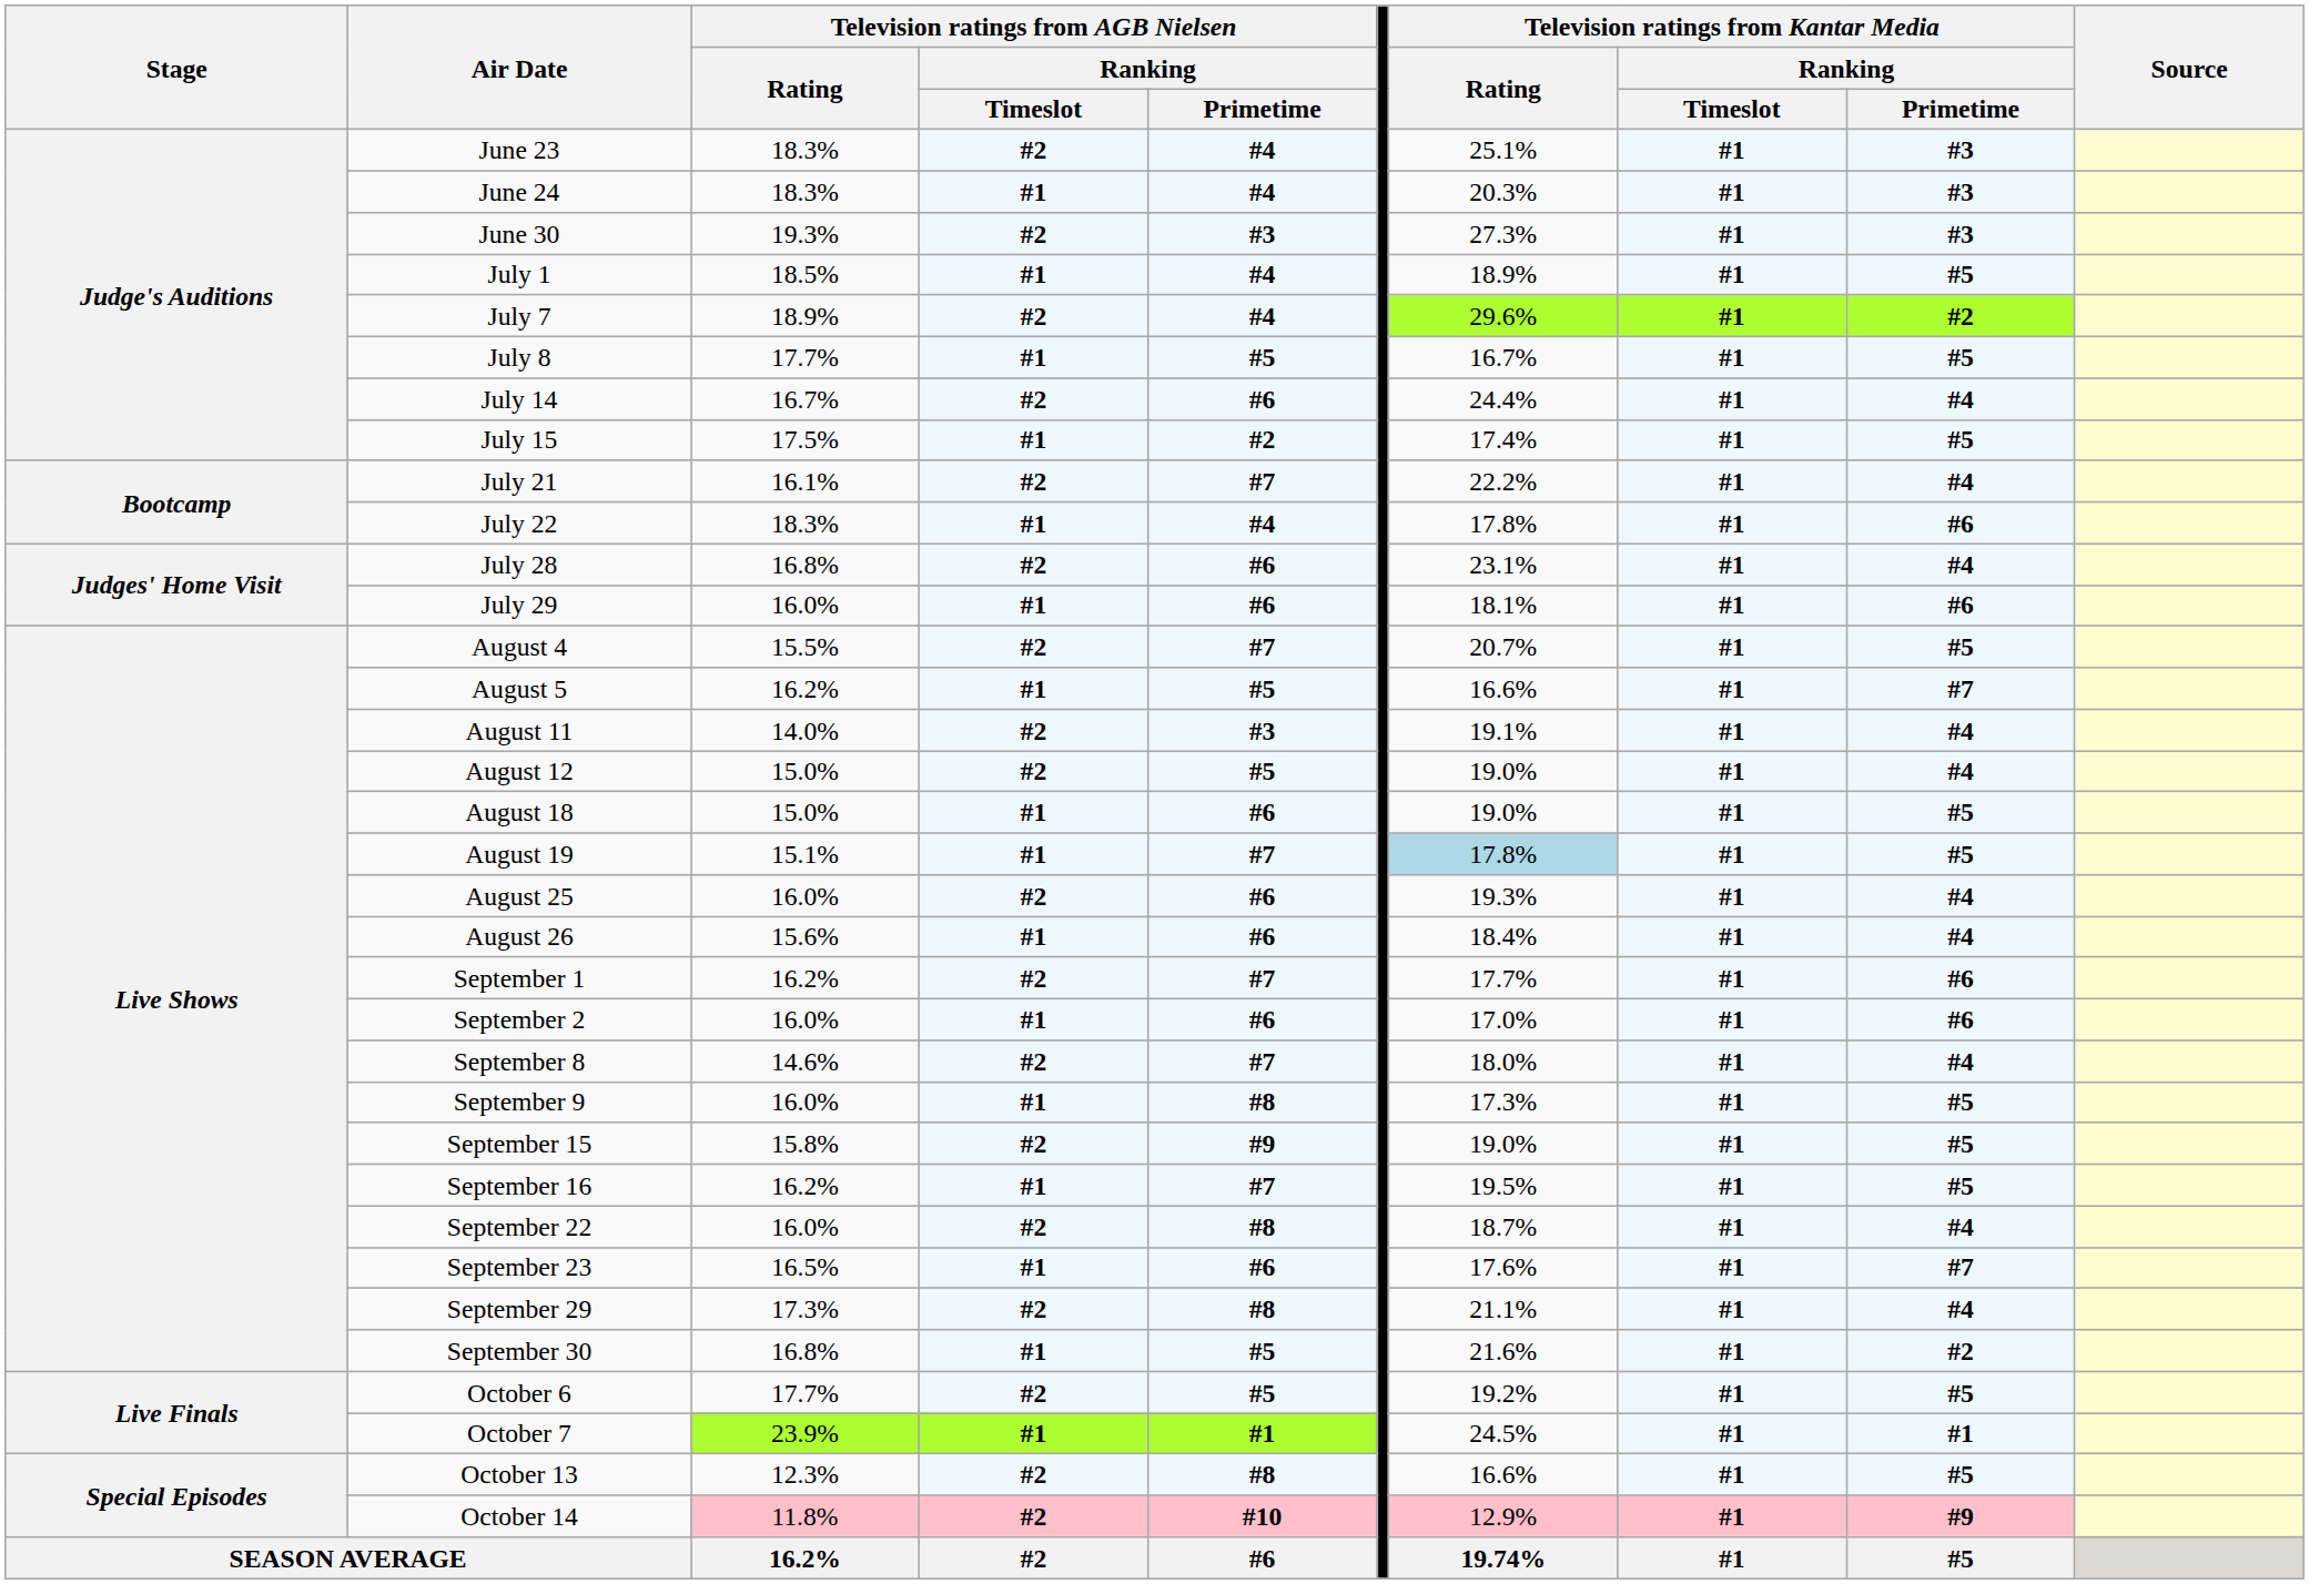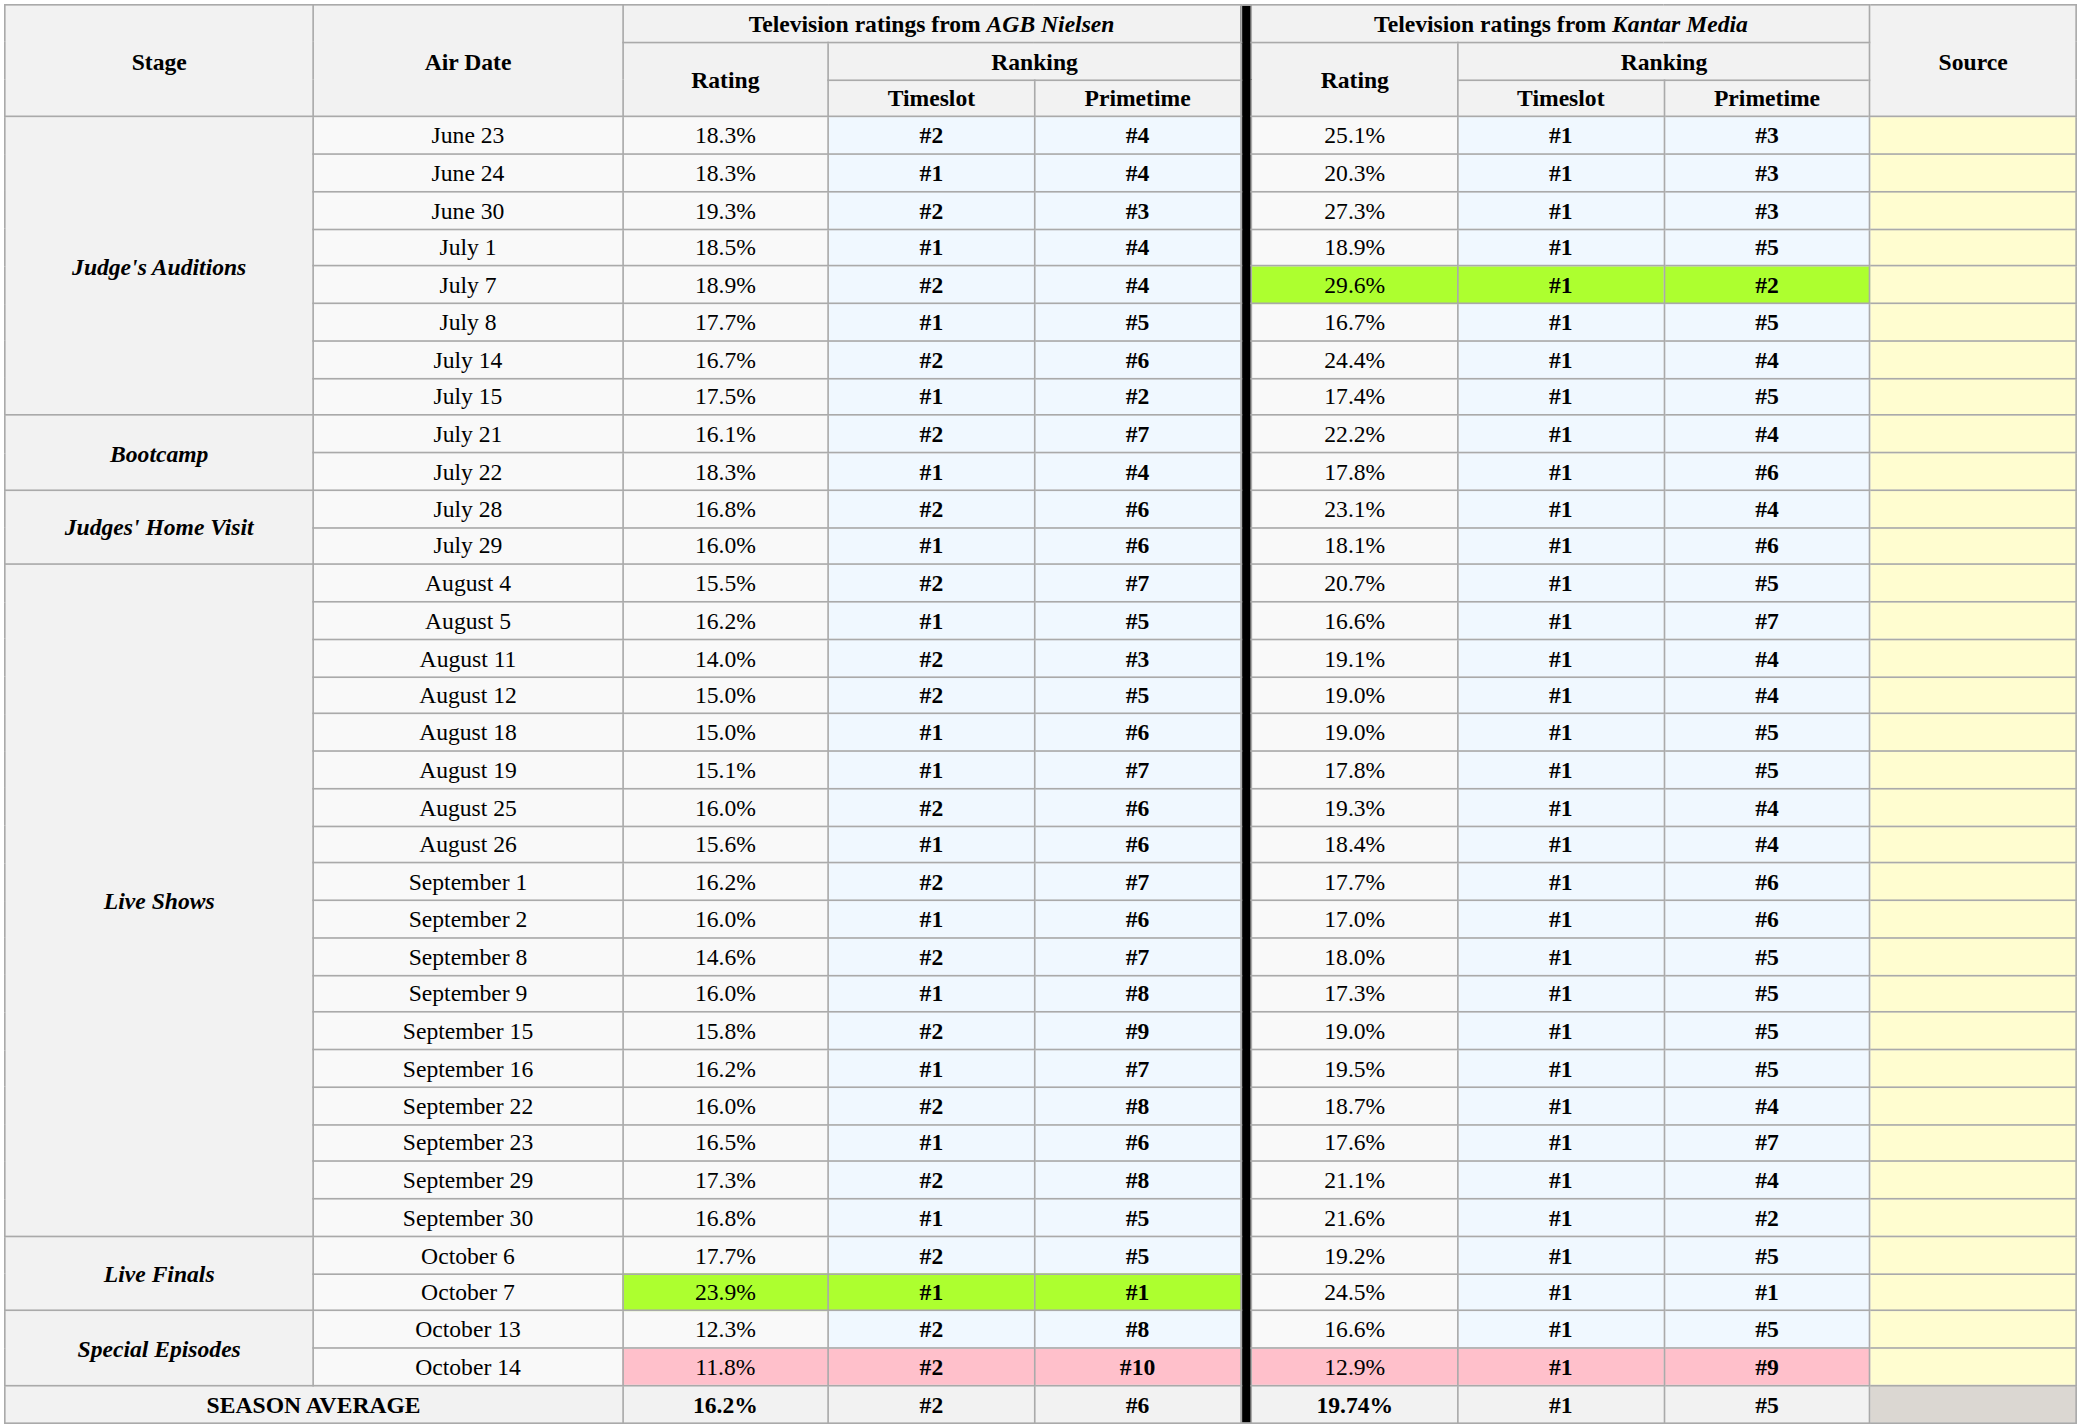August 19 | Television ratings from Kantar Media / Rating: lightblue background -> no background
September 8 | Television ratings from Kantar Media / Ranking / Primetime: #4 -> #5
